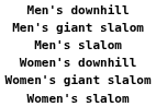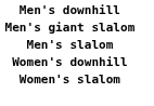- row: Women's giant slalom
